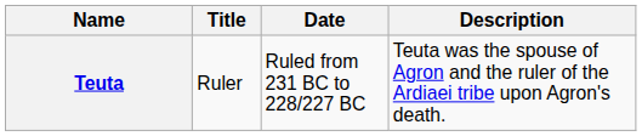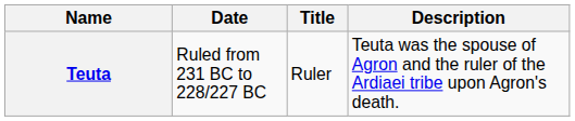columns swapped: Title <-> Date
